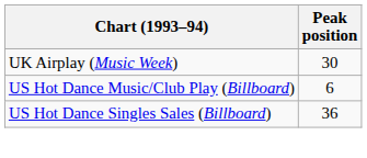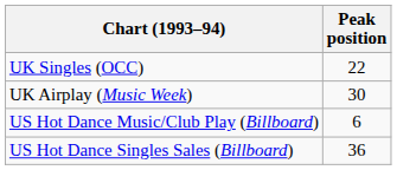+ row: UK Singles (OCC) | 22
